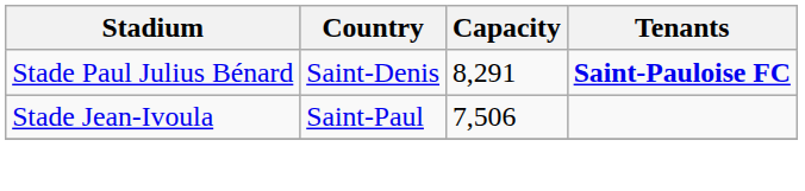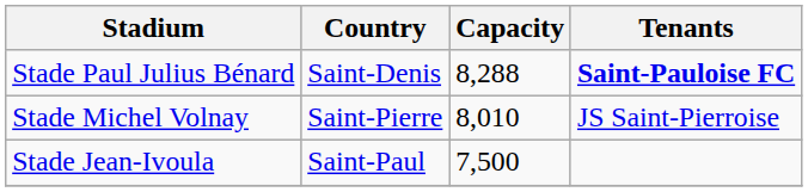Stade Paul Julius Bénard | Capacity: 8,291 -> 8,288
+ row: Stade Michel Volnay | Saint-Pierre | 8,010 | JS Saint-Pierroise
Stade Jean-Ivoula | Capacity: 7,506 -> 7,500
